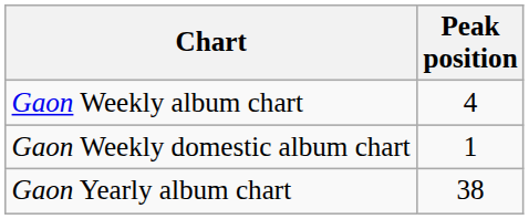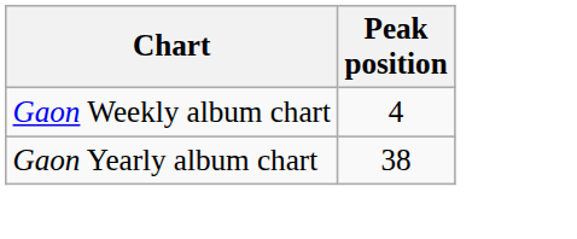- row: Gaon Weekly domestic album chart | 1
